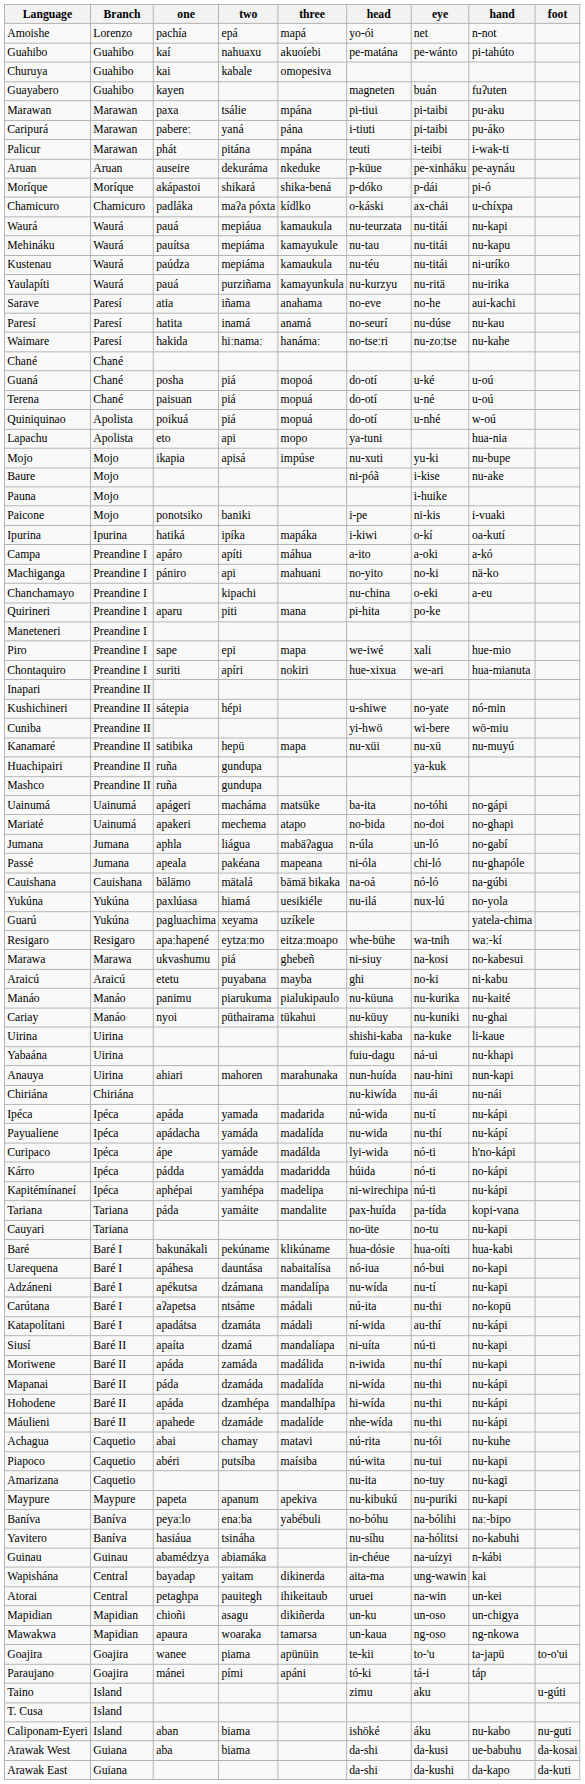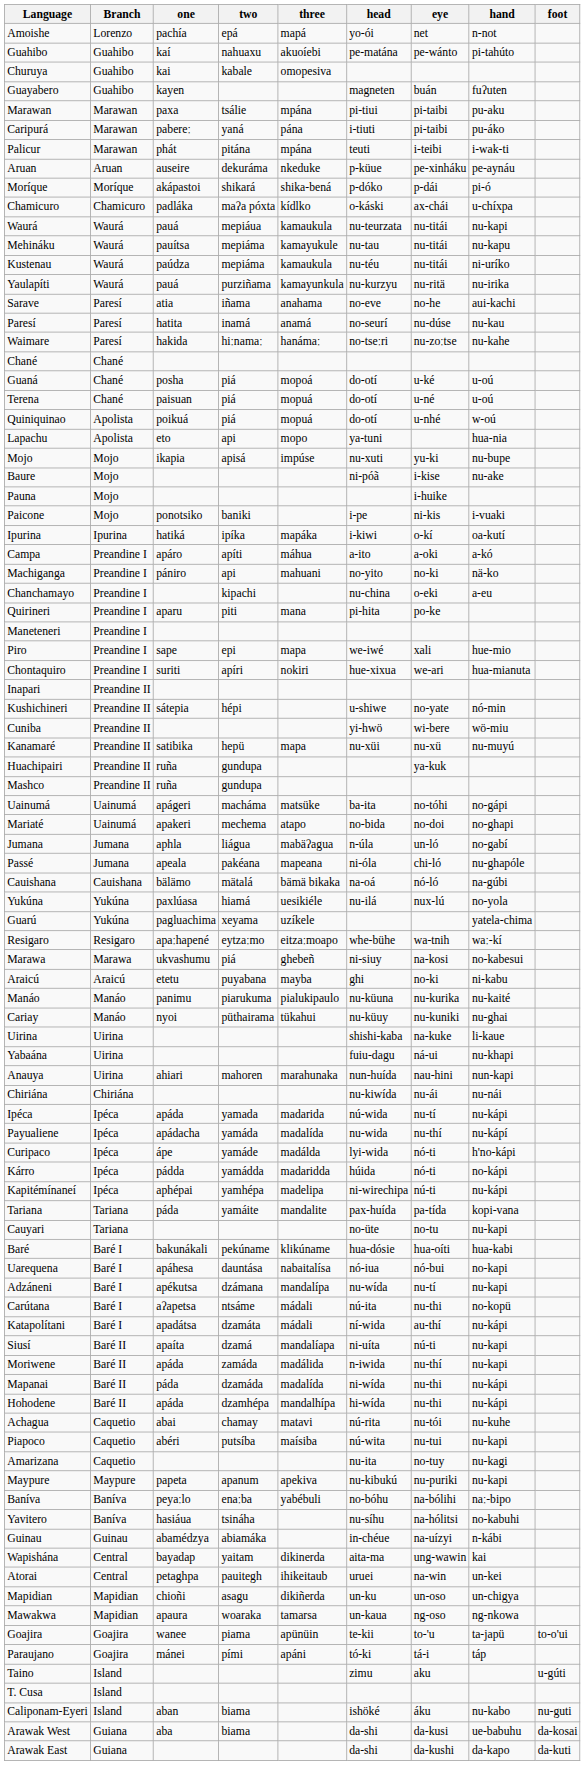- row: Máulieni | Baré II | apahede | dzamáde | madalíde | nhe-wída | nu-thi | nu-kápi
